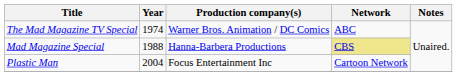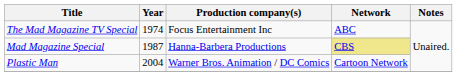The Mad Magazine TV Special | Production company(s): Warner Bros. Animation / DC Comics -> Focus Entertainment Inc
Mad Magazine Special | Year: 1988 -> 1987
Plastic Man | Production company(s): Focus Entertainment Inc -> Warner Bros. Animation / DC Comics
